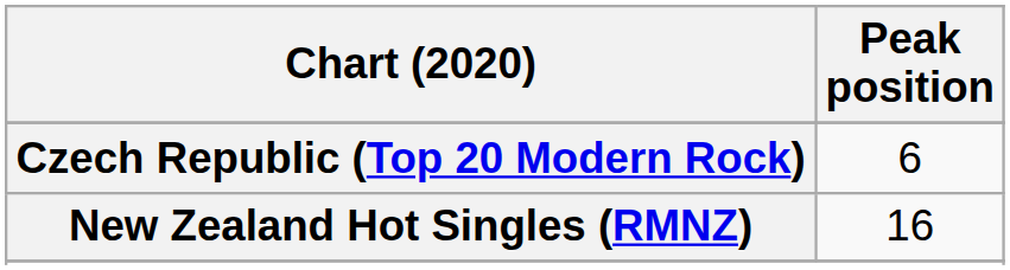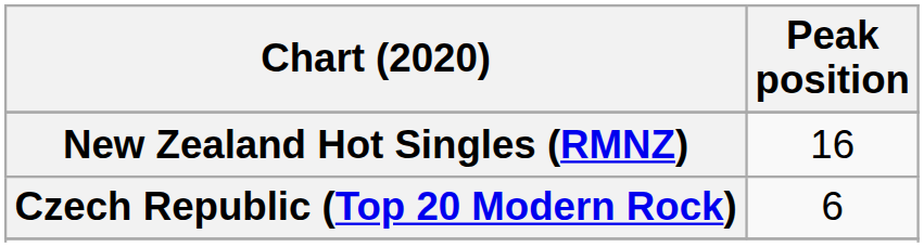rows swapped: Czech Republic (Top 20 Modern Rock) <-> New Zealand Hot Singles (RMNZ)
